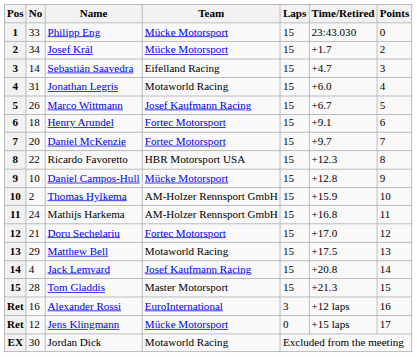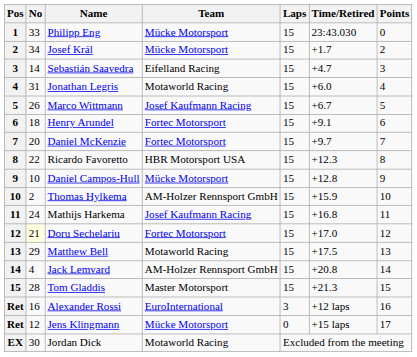Mathijs Harkema | Team: AM-Holzer Rennsport GmbH -> Josef Kaufmann Racing
Doru Sechelariu | No: no background -> lightyellow background
Jack Lemvard | Team: Josef Kaufmann Racing -> AM-Holzer Rennsport GmbH
